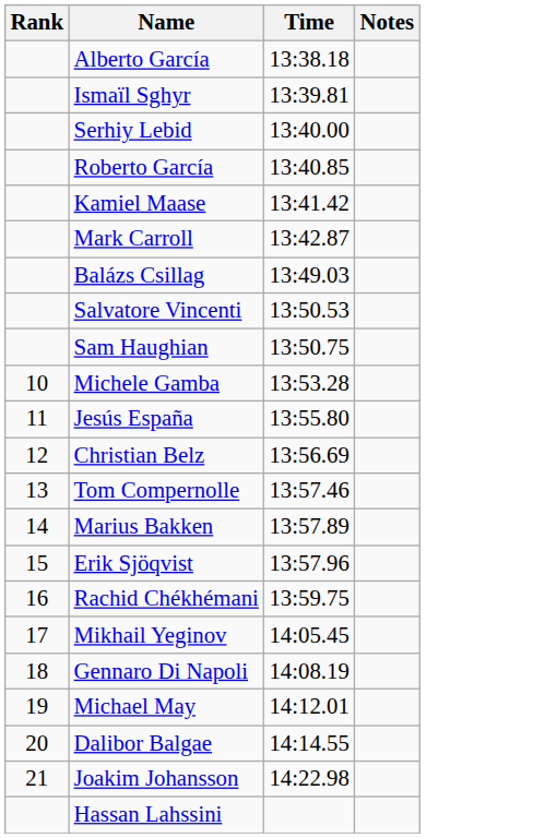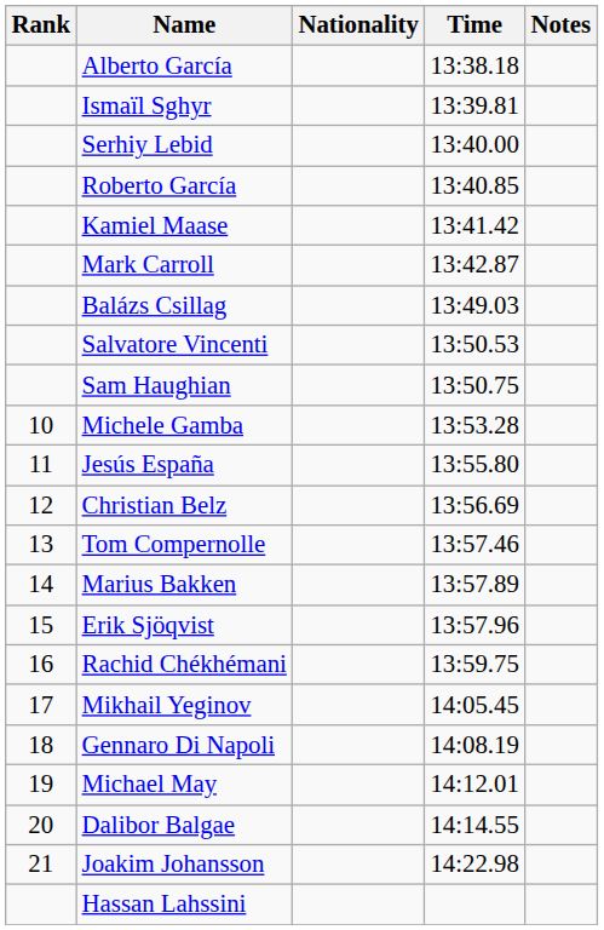+ column: Nationality
